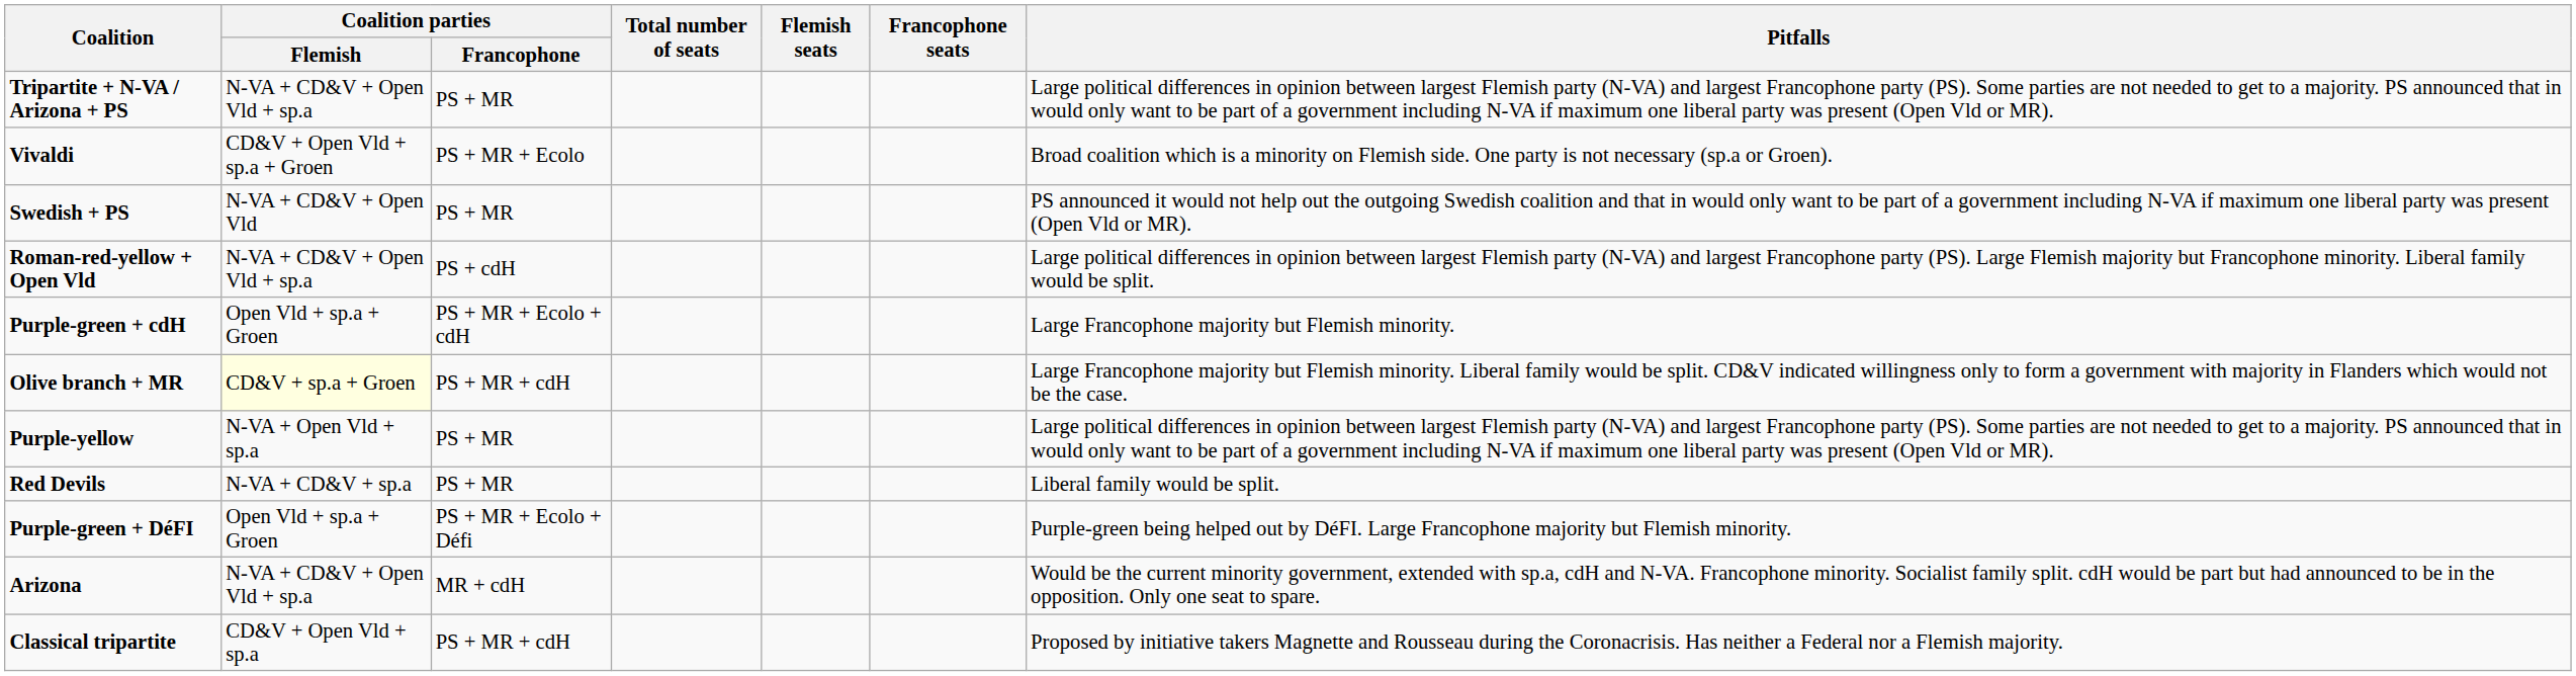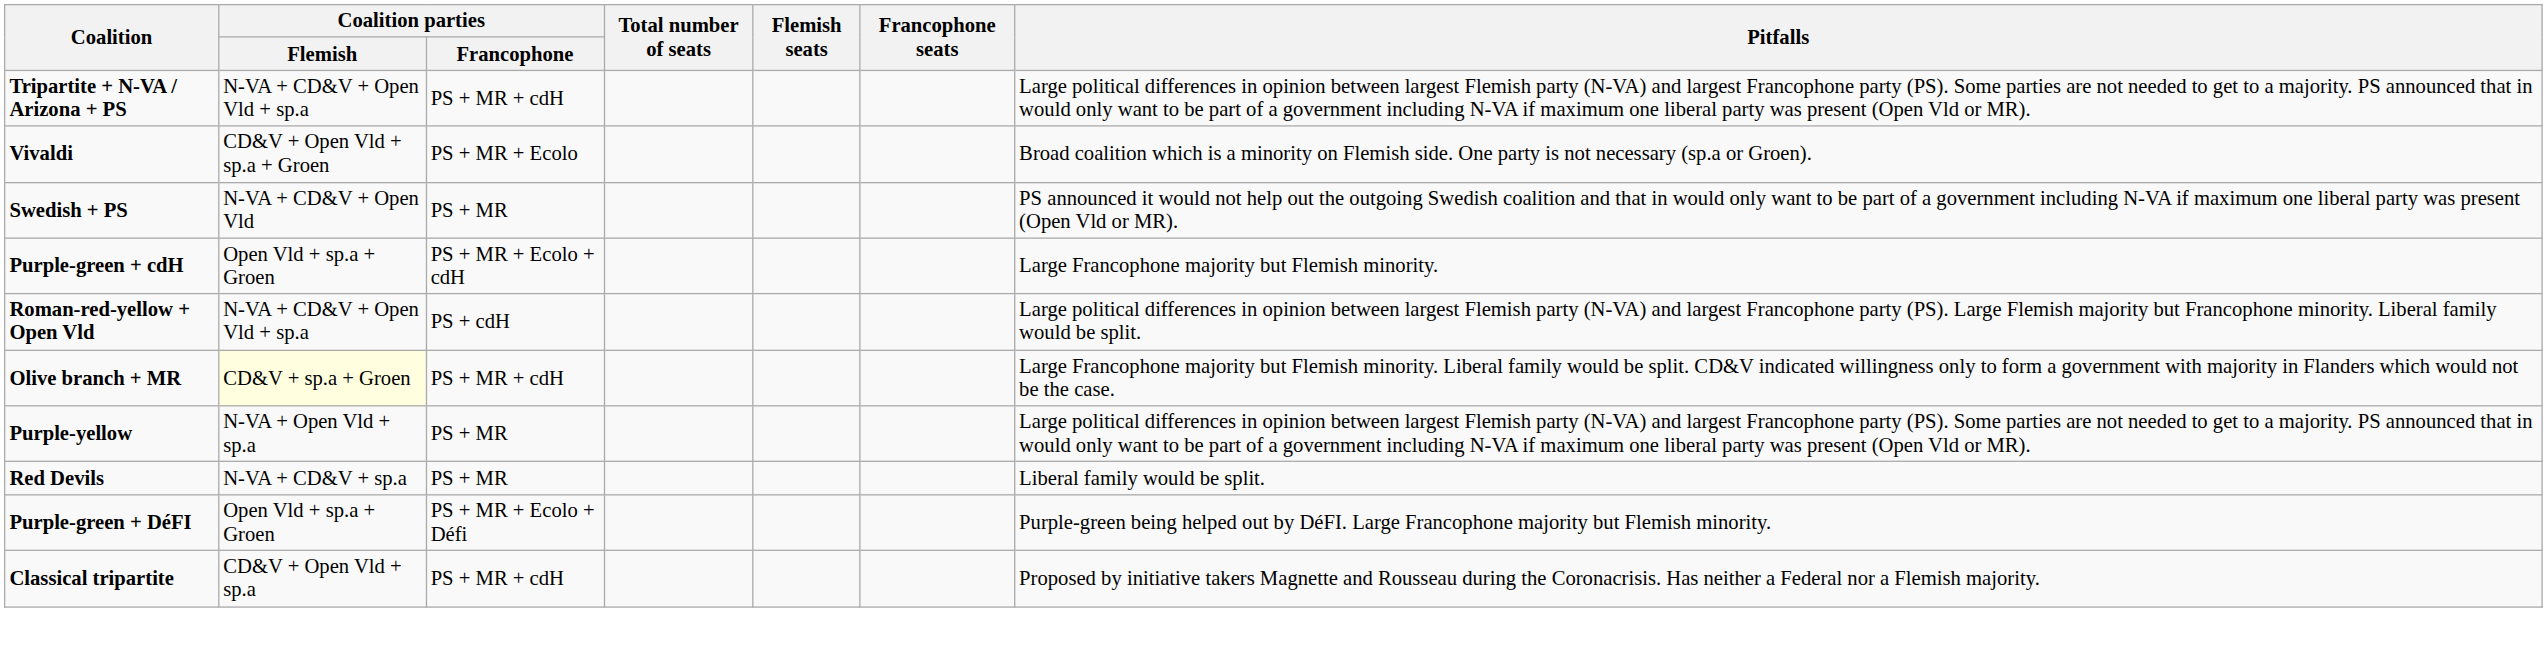Tripartite + N-VA / Arizona + PS | Coalition parties / Francophone: PS + MR -> PS + MR + cdH
rows swapped: Roman-red-yellow + Open Vld <-> Purple-green + cdH
- row: Arizona | N-VA + CD&V + Open Vld + sp.a | MR + cdH | Would be the current minority government, extended with sp.a, cdH and N-VA. Francophone minority. Socialist family split. cdH would be part but had announced to be in the opposition. Only one seat to spare.
